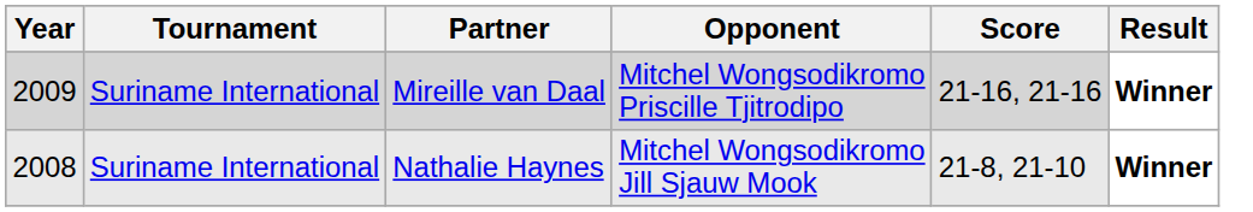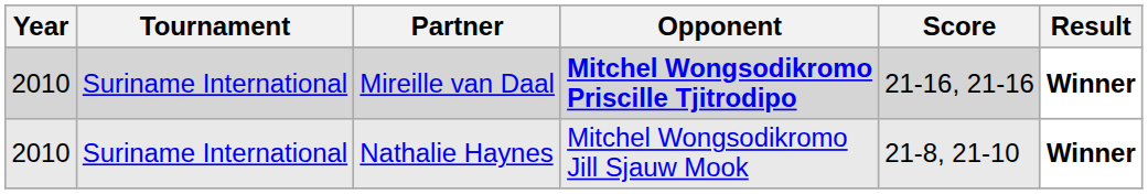Mireille van Daal | Year: 2009 -> 2010
Mireille van Daal | Opponent: normal -> bold
Nathalie Haynes | Year: 2008 -> 2010
